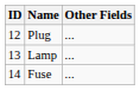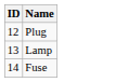- column: Other Fields | ... | ... | ...
